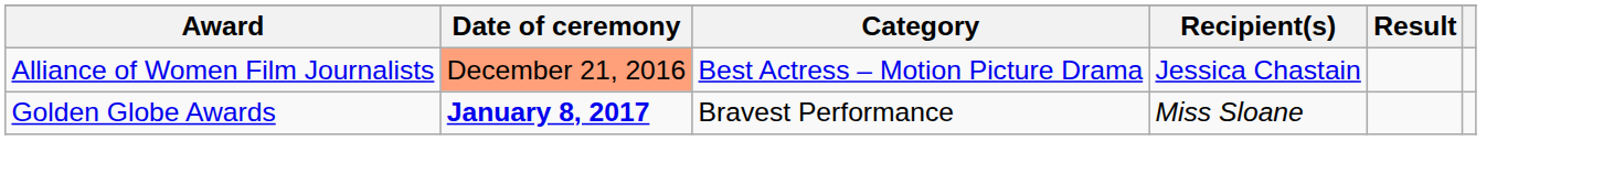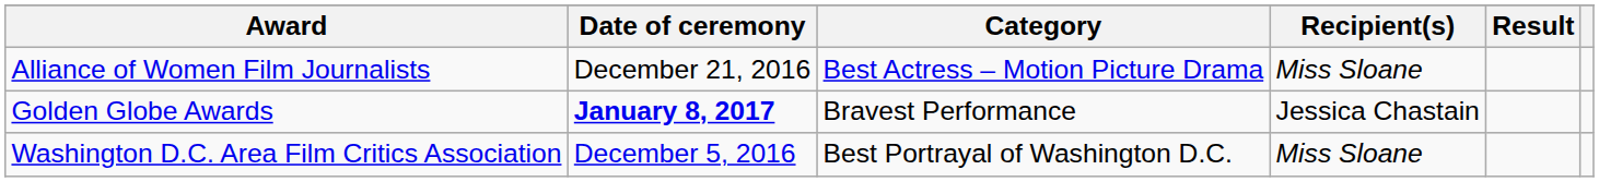Alliance of Women Film Journalists | Date of ceremony: lightsalmon background -> no background
Alliance of Women Film Journalists | Recipient(s): Jessica Chastain -> Miss Sloane
Golden Globe Awards | Recipient(s): Miss Sloane -> Jessica Chastain
+ row: Washington D.C. Area Film Critics Association | December 5, 2016 | Best Portrayal of Washington D.C. | Miss Sloane
